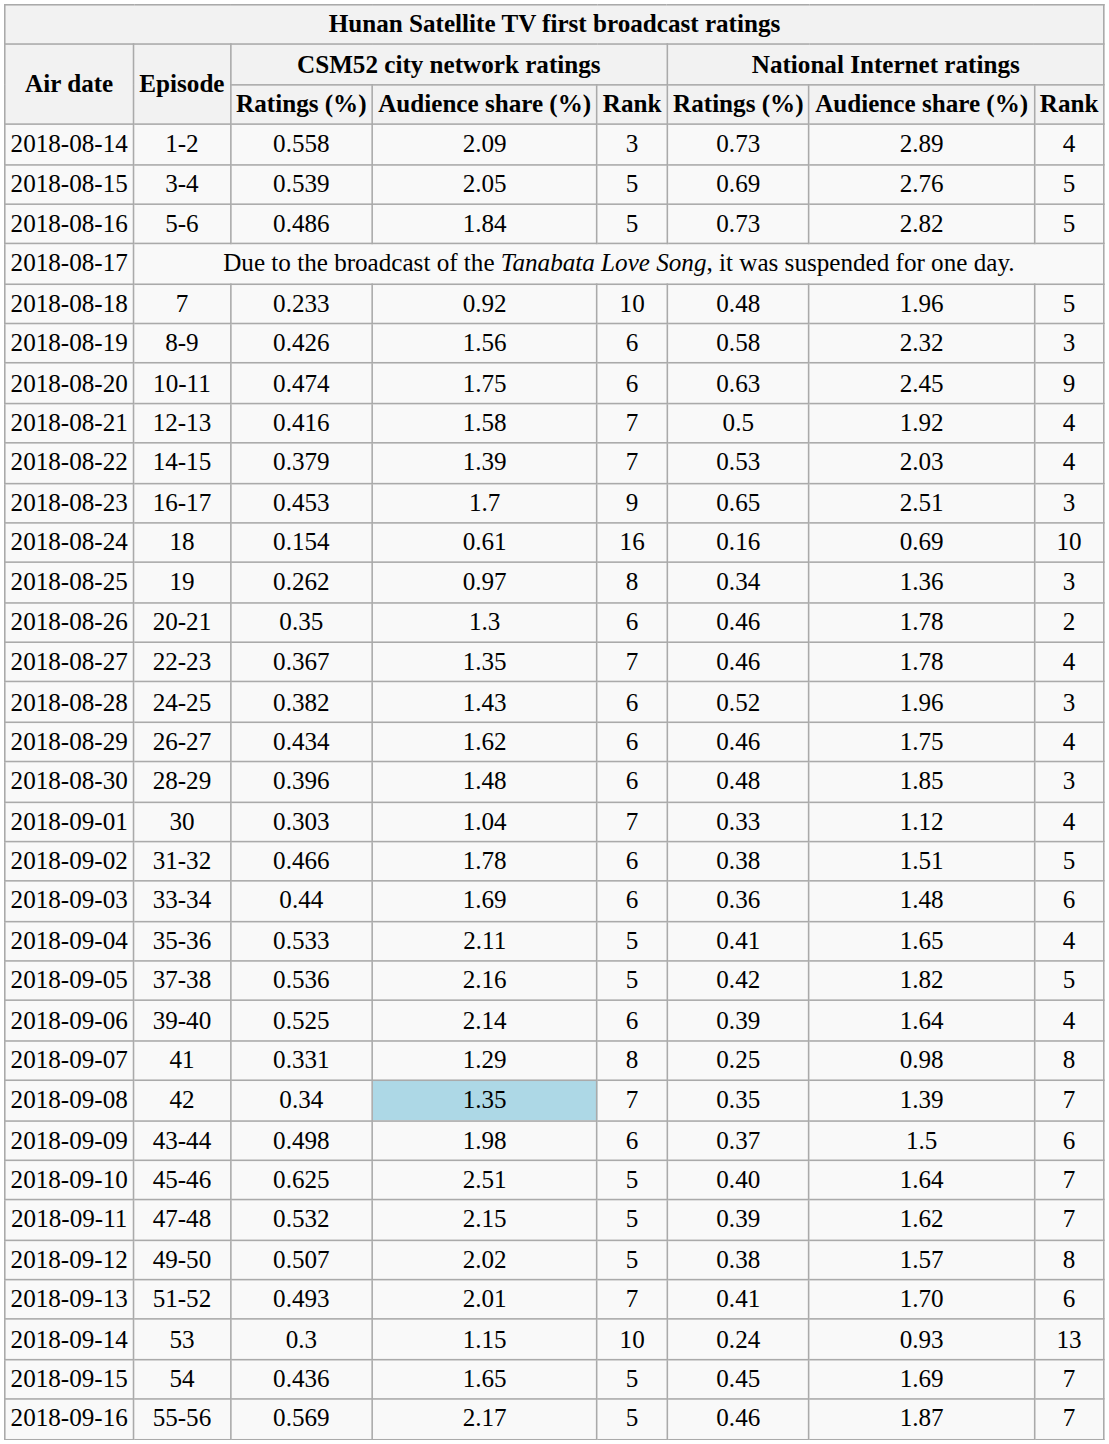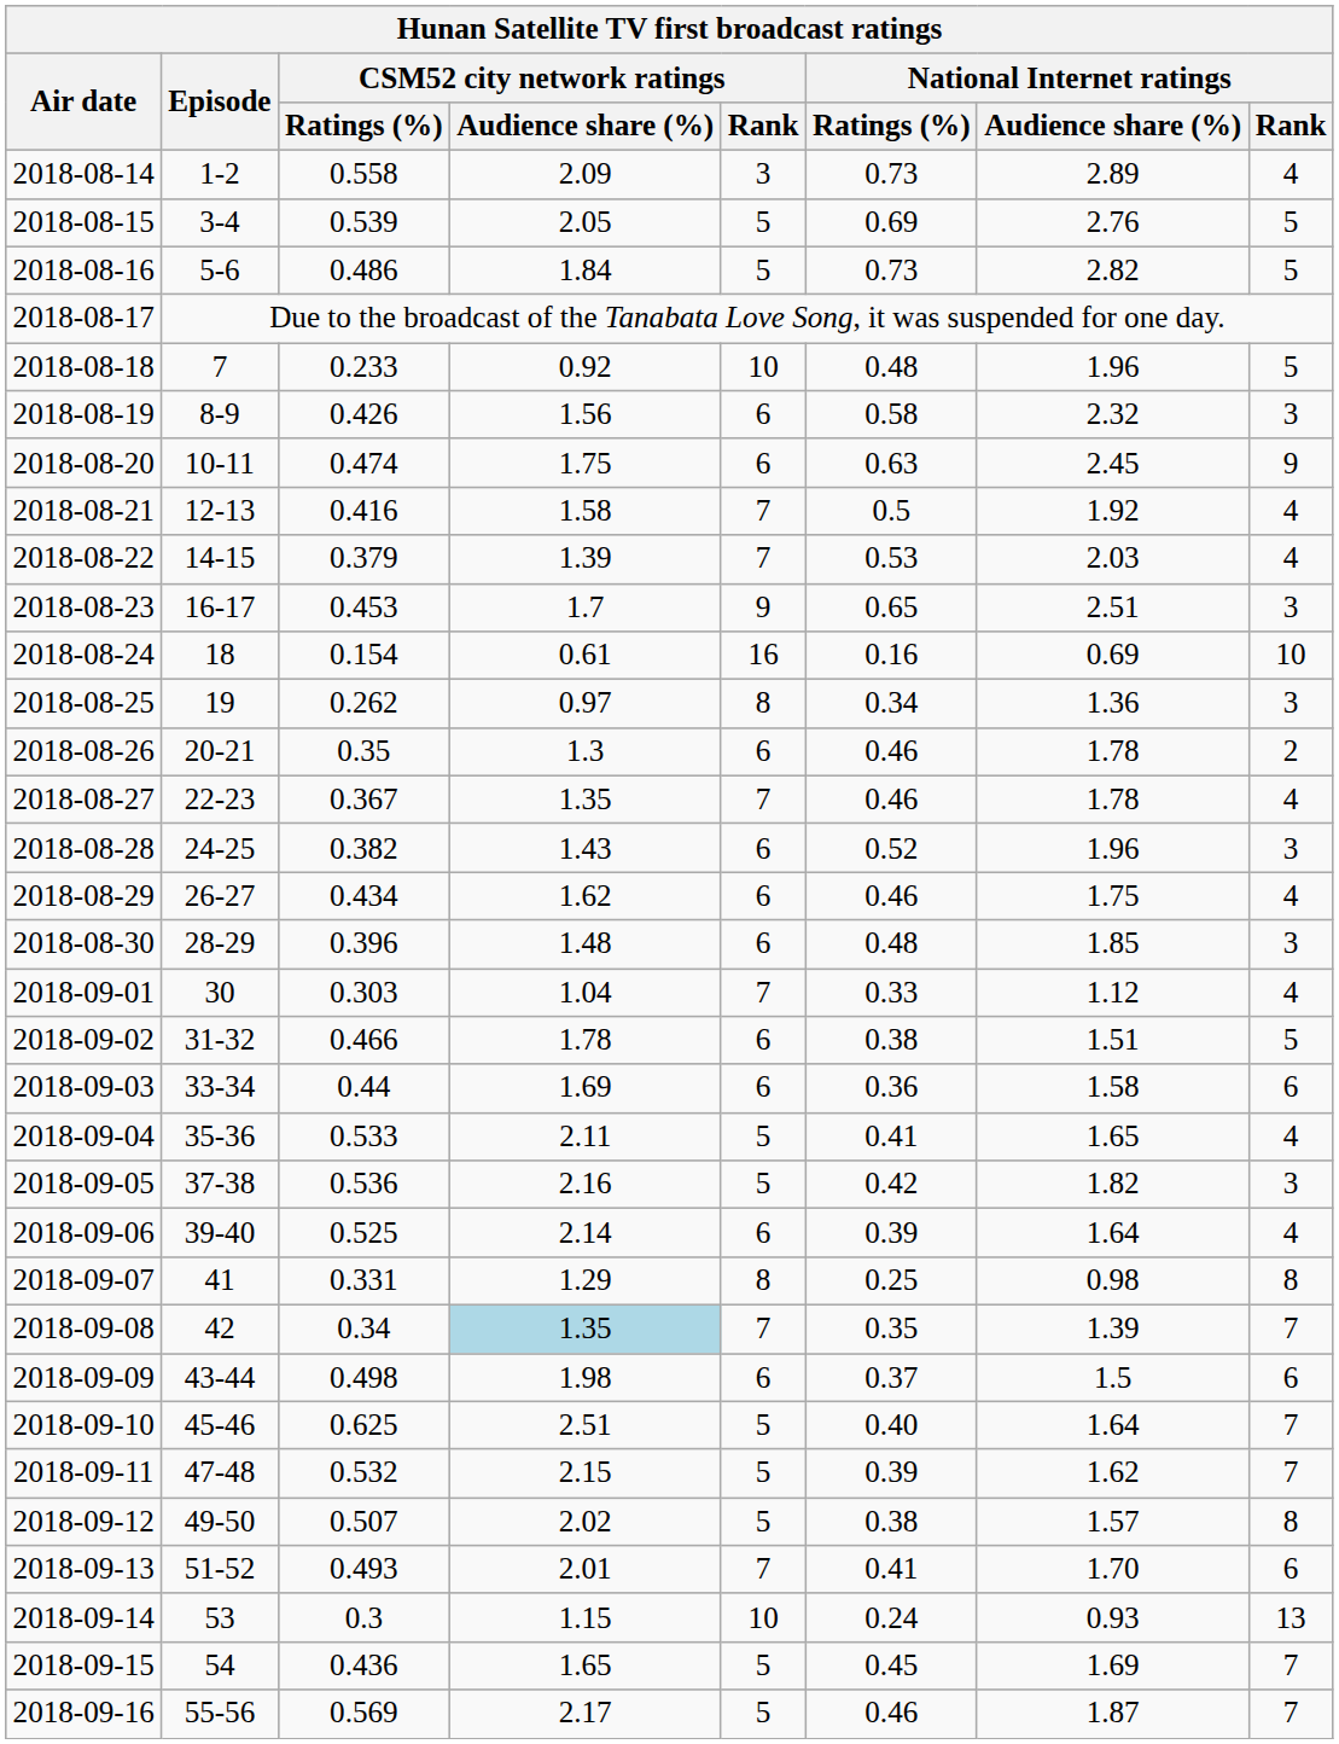2018-09-03 | National Internet ratings / Audience share (%): 1.48 -> 1.58
2018-09-05 | National Internet ratings / Rank: 5 -> 3
